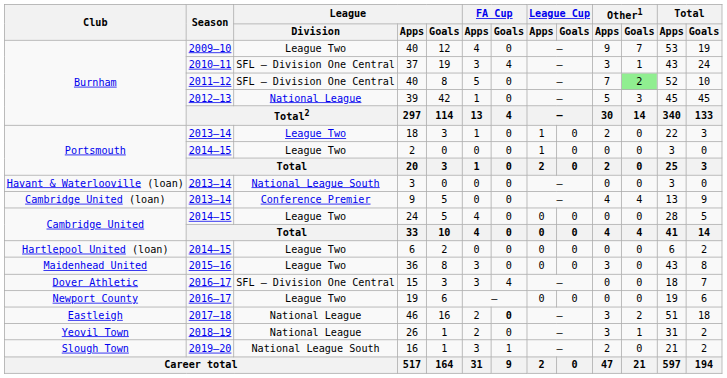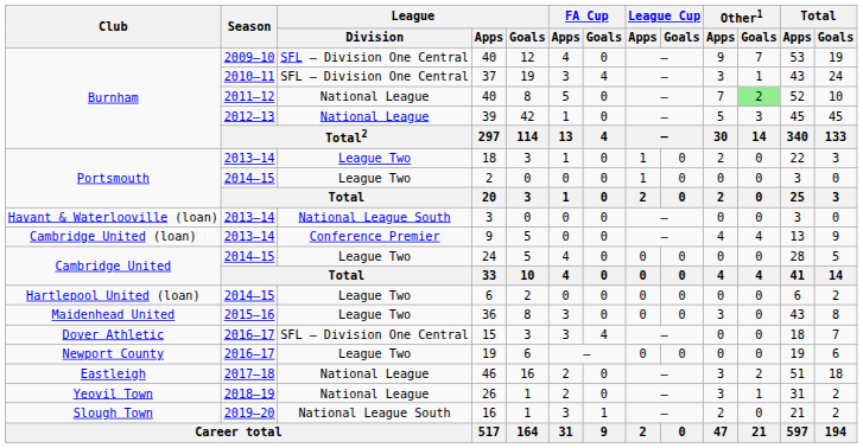2009–10 / 40 | League / Division: League Two -> SFL – Division One Central
2011–12 / 40 | League / Division: SFL – Division One Central -> National League
46 | FA Cup / Goals: bold -> normal
